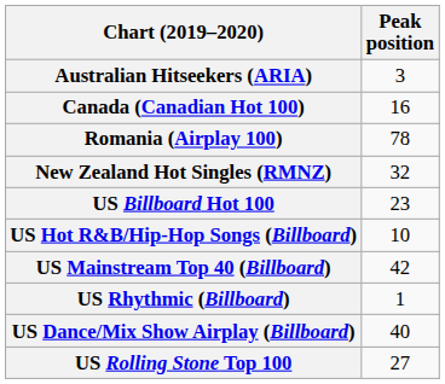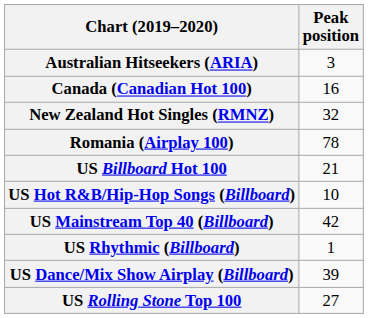rows swapped: New Zealand Hot Singles (RMNZ) <-> Romania (Airplay 100)
US Billboard Hot 100 | Peak position: 23 -> 21
US Dance/Mix Show Airplay (Billboard) | Peak position: 40 -> 39
